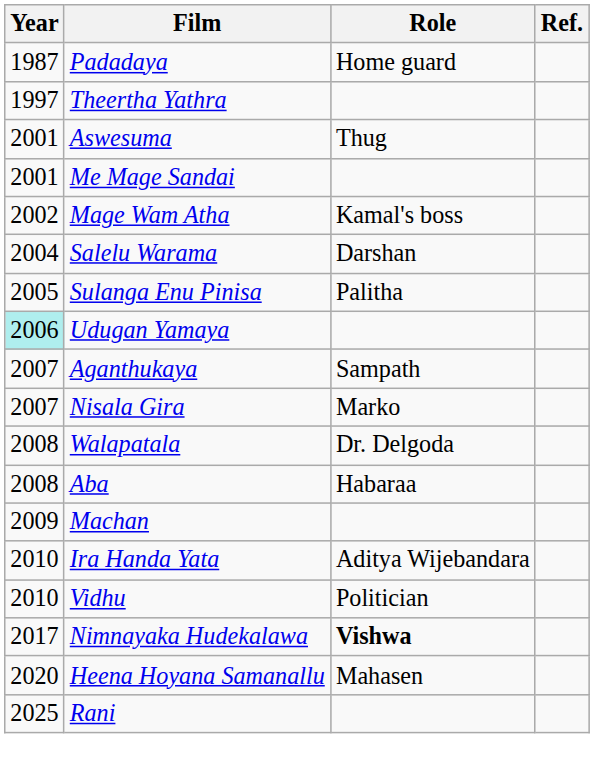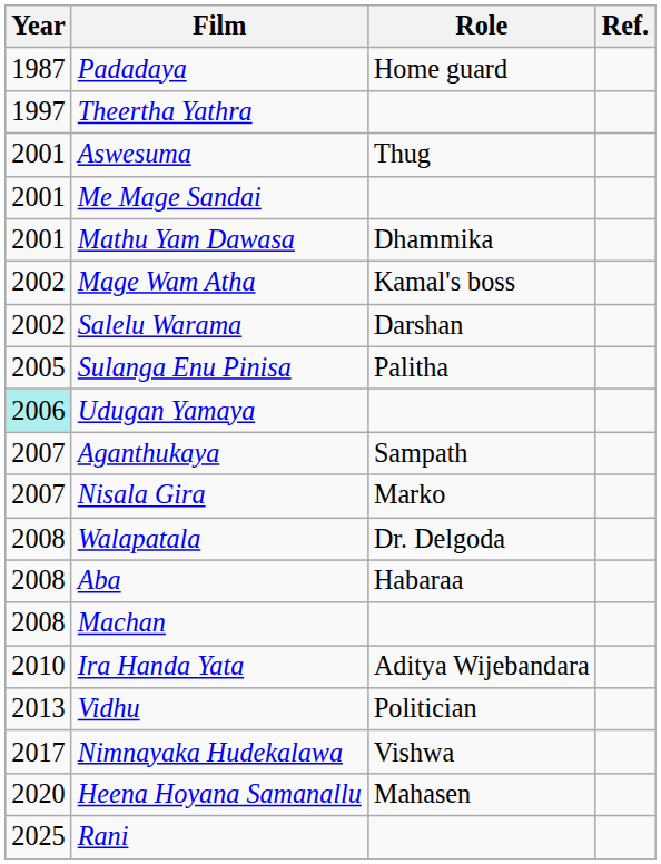+ row: 2001 | Mathu Yam Dawasa | Dhammika
Salelu Warama | Year: 2004 -> 2002
Machan | Year: 2009 -> 2008
Vidhu | Year: 2010 -> 2013
Nimnayaka Hudekalawa | Role: bold -> normal
